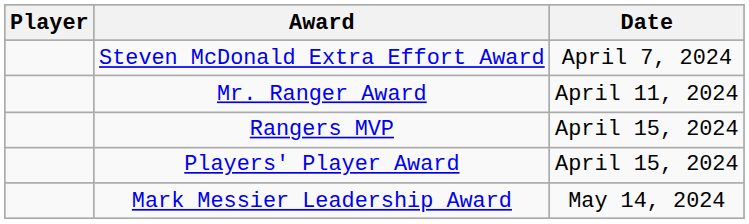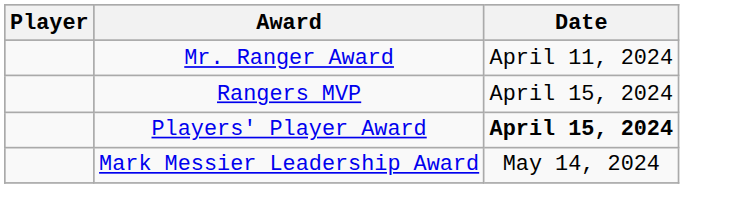- row: Steven McDonald Extra Effort Award | April 7, 2024
Players' Player Award | Date: normal -> bold
